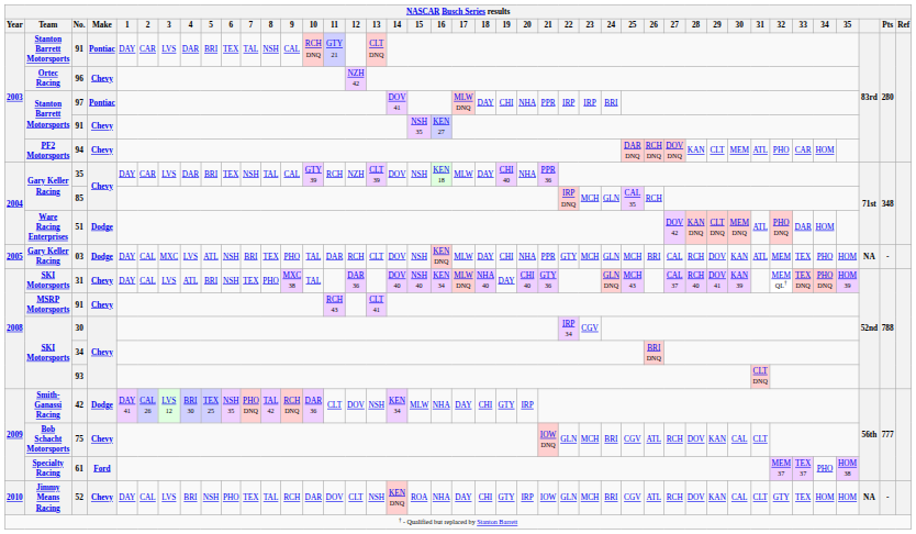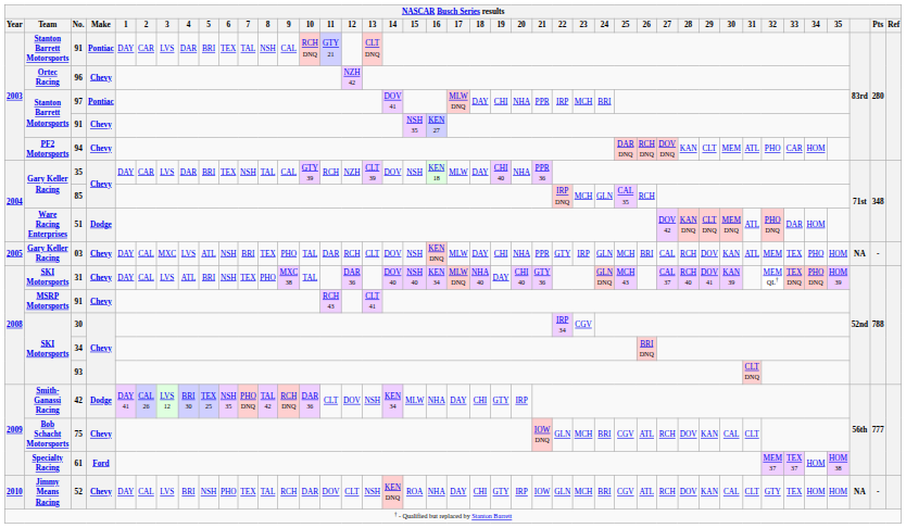97 | 23: IRP -> MCH
03 | Make: Dodge -> Chevy
03 | 23: MCH -> IRP
61 | 34: PHO -> HOM
